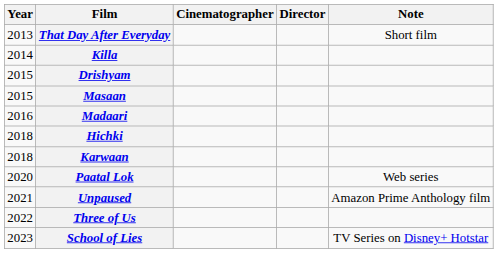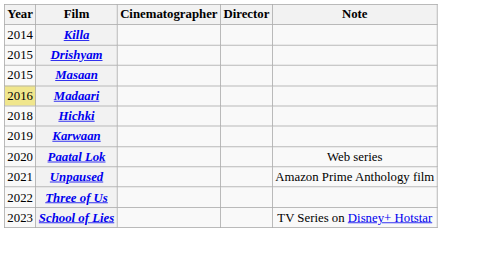- row: 2013 | That Day After Everyday | Short film
Madaari | Year: no background -> khaki background
Karwaan | Year: 2018 -> 2019
